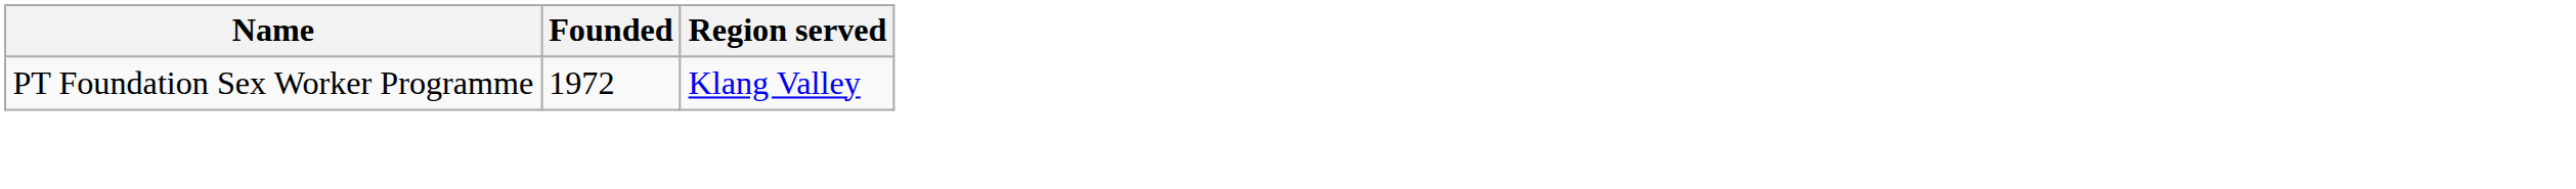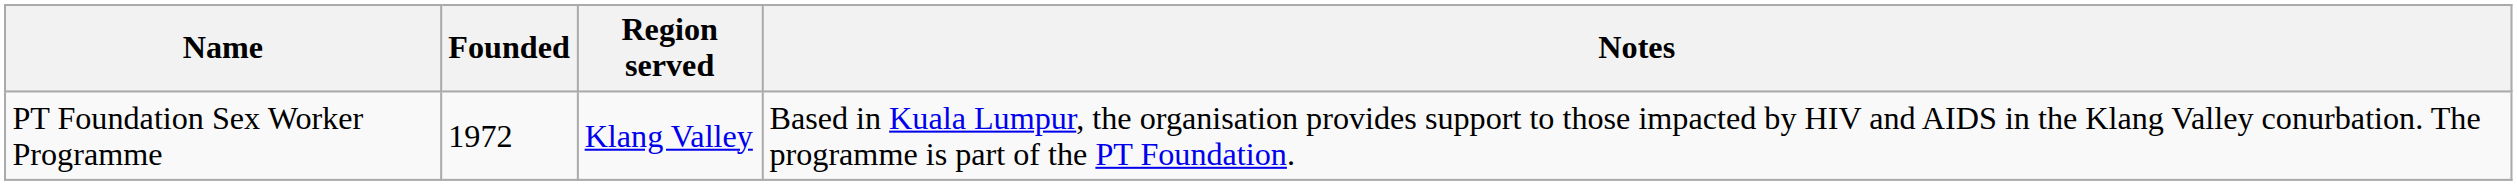+ column: Notes | Based in Kuala Lumpur, the organisation provides support to those impacted by HIV and AIDS in the Klang Valley conurbation. The programme is part of the PT Foundation.
